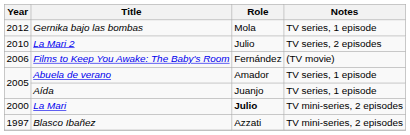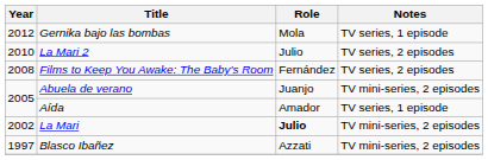Films to Keep You Awake: The Baby's Room | Year: 2006 -> 2008
Films to Keep You Awake: The Baby's Room | Notes: (TV movie) -> TV series, 2 episodes
Abuela de verano | Role: Amador -> Juanjo
Abuela de verano | Notes: TV series, 1 episode -> TV mini-series, 2 episodes
Aída | Role: Juanjo -> Amador
La Mari | Year: 2000 -> 2002
